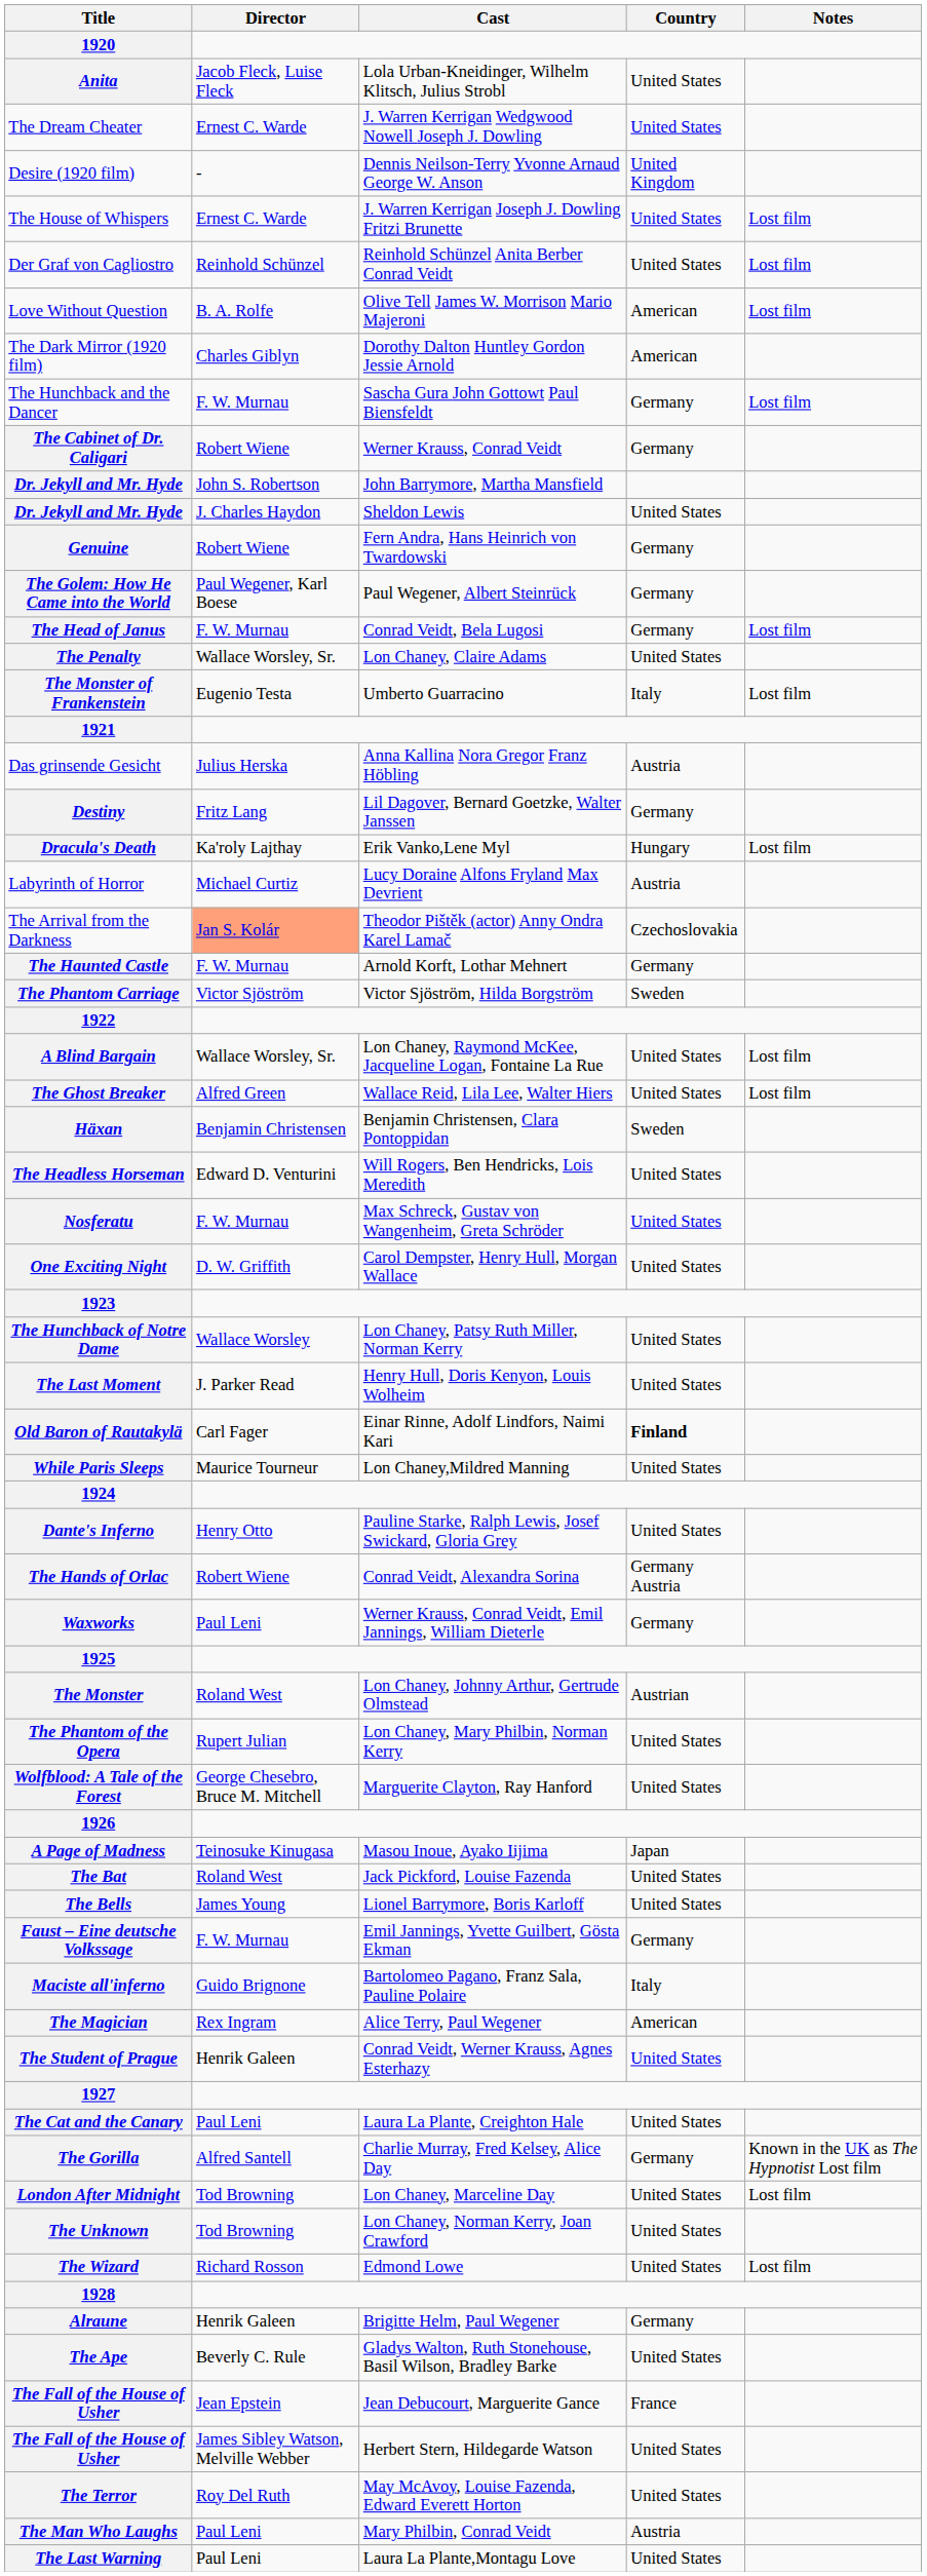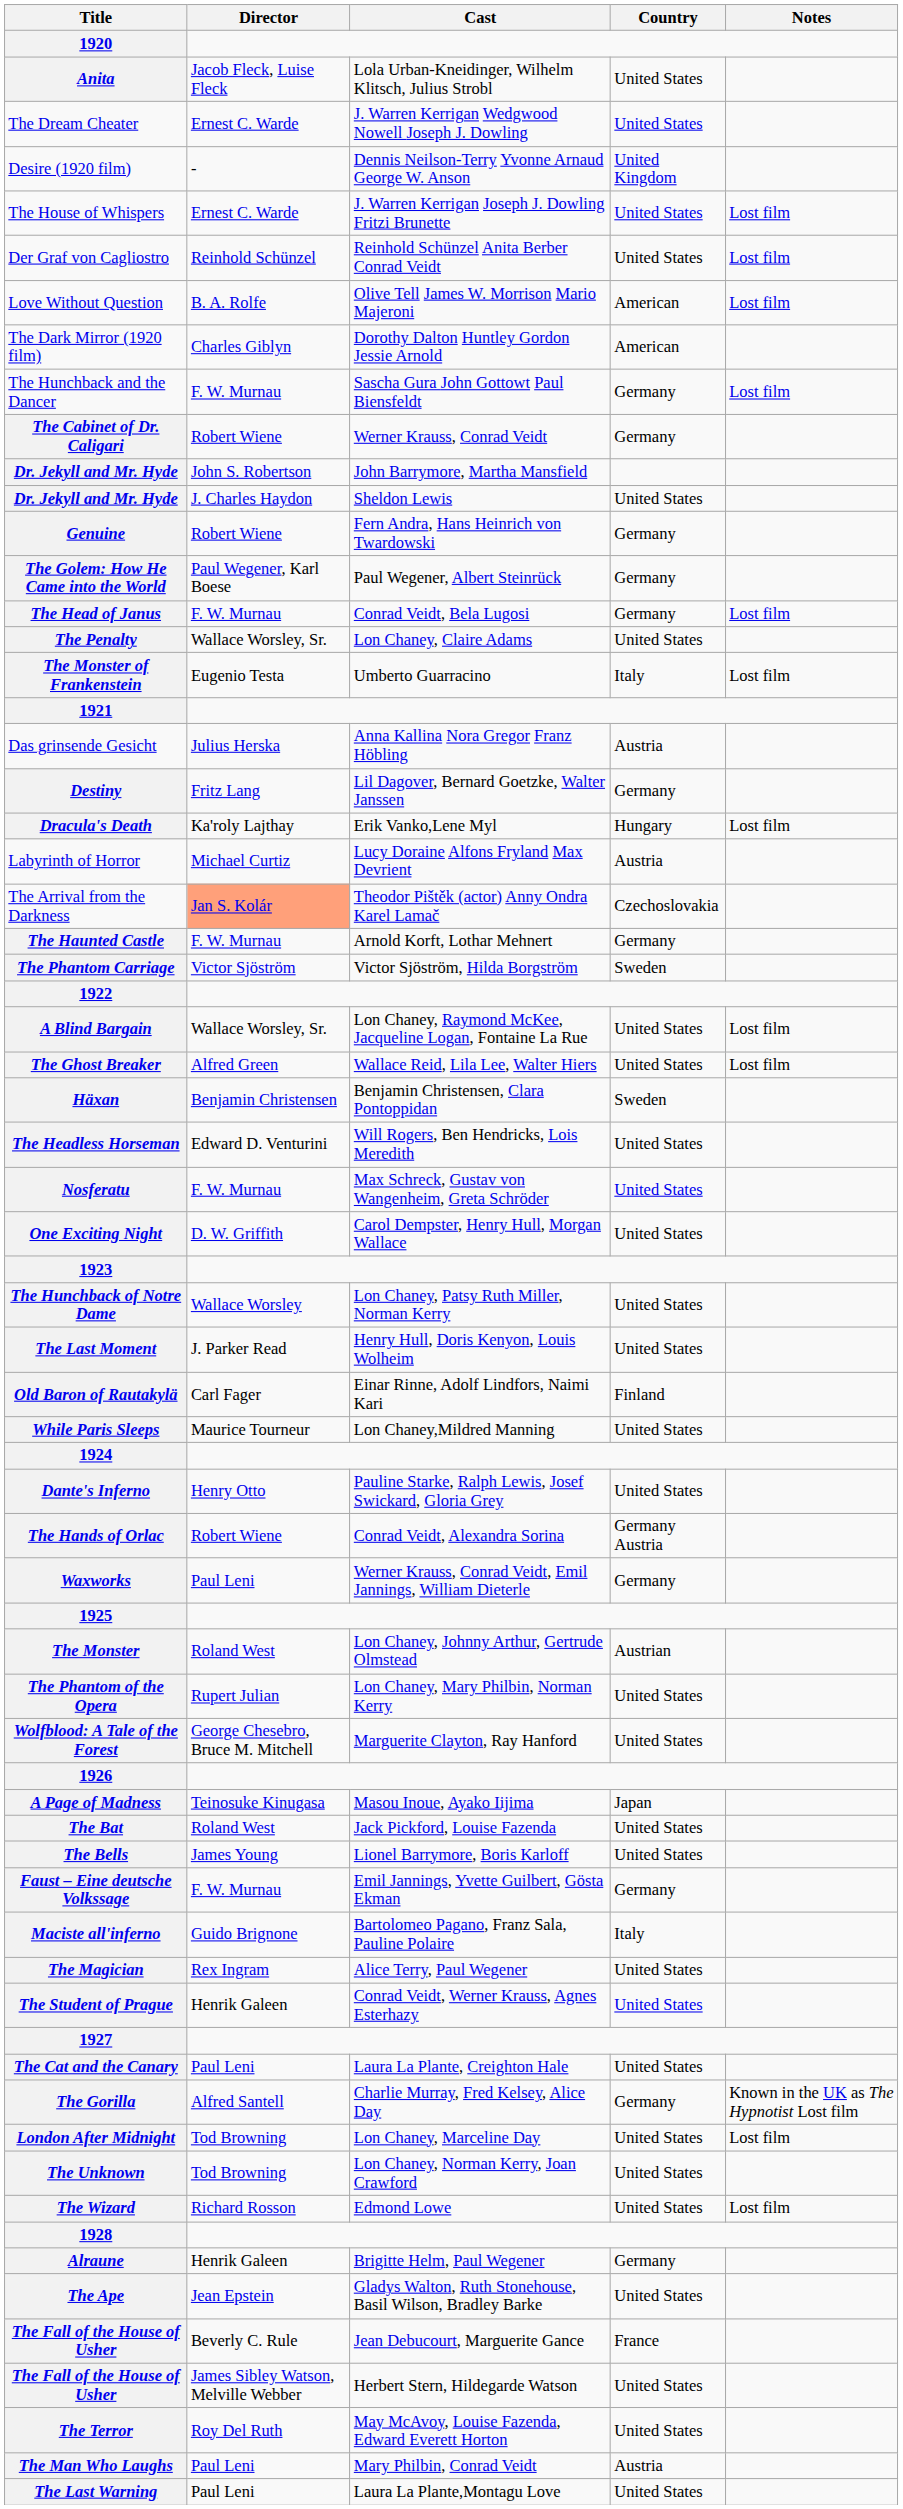Einar Rinne, Adolf Lindfors, Naimi Kari | Country: bold -> normal
Alice Terry, Paul Wegener | Country: American -> United States
Gladys Walton, Ruth Stonehouse, Basil Wilson, Bradley Barke | Director: Beverly C. Rule -> Jean Epstein
Jean Debucourt, Marguerite Gance | Director: Jean Epstein -> Beverly C. Rule
